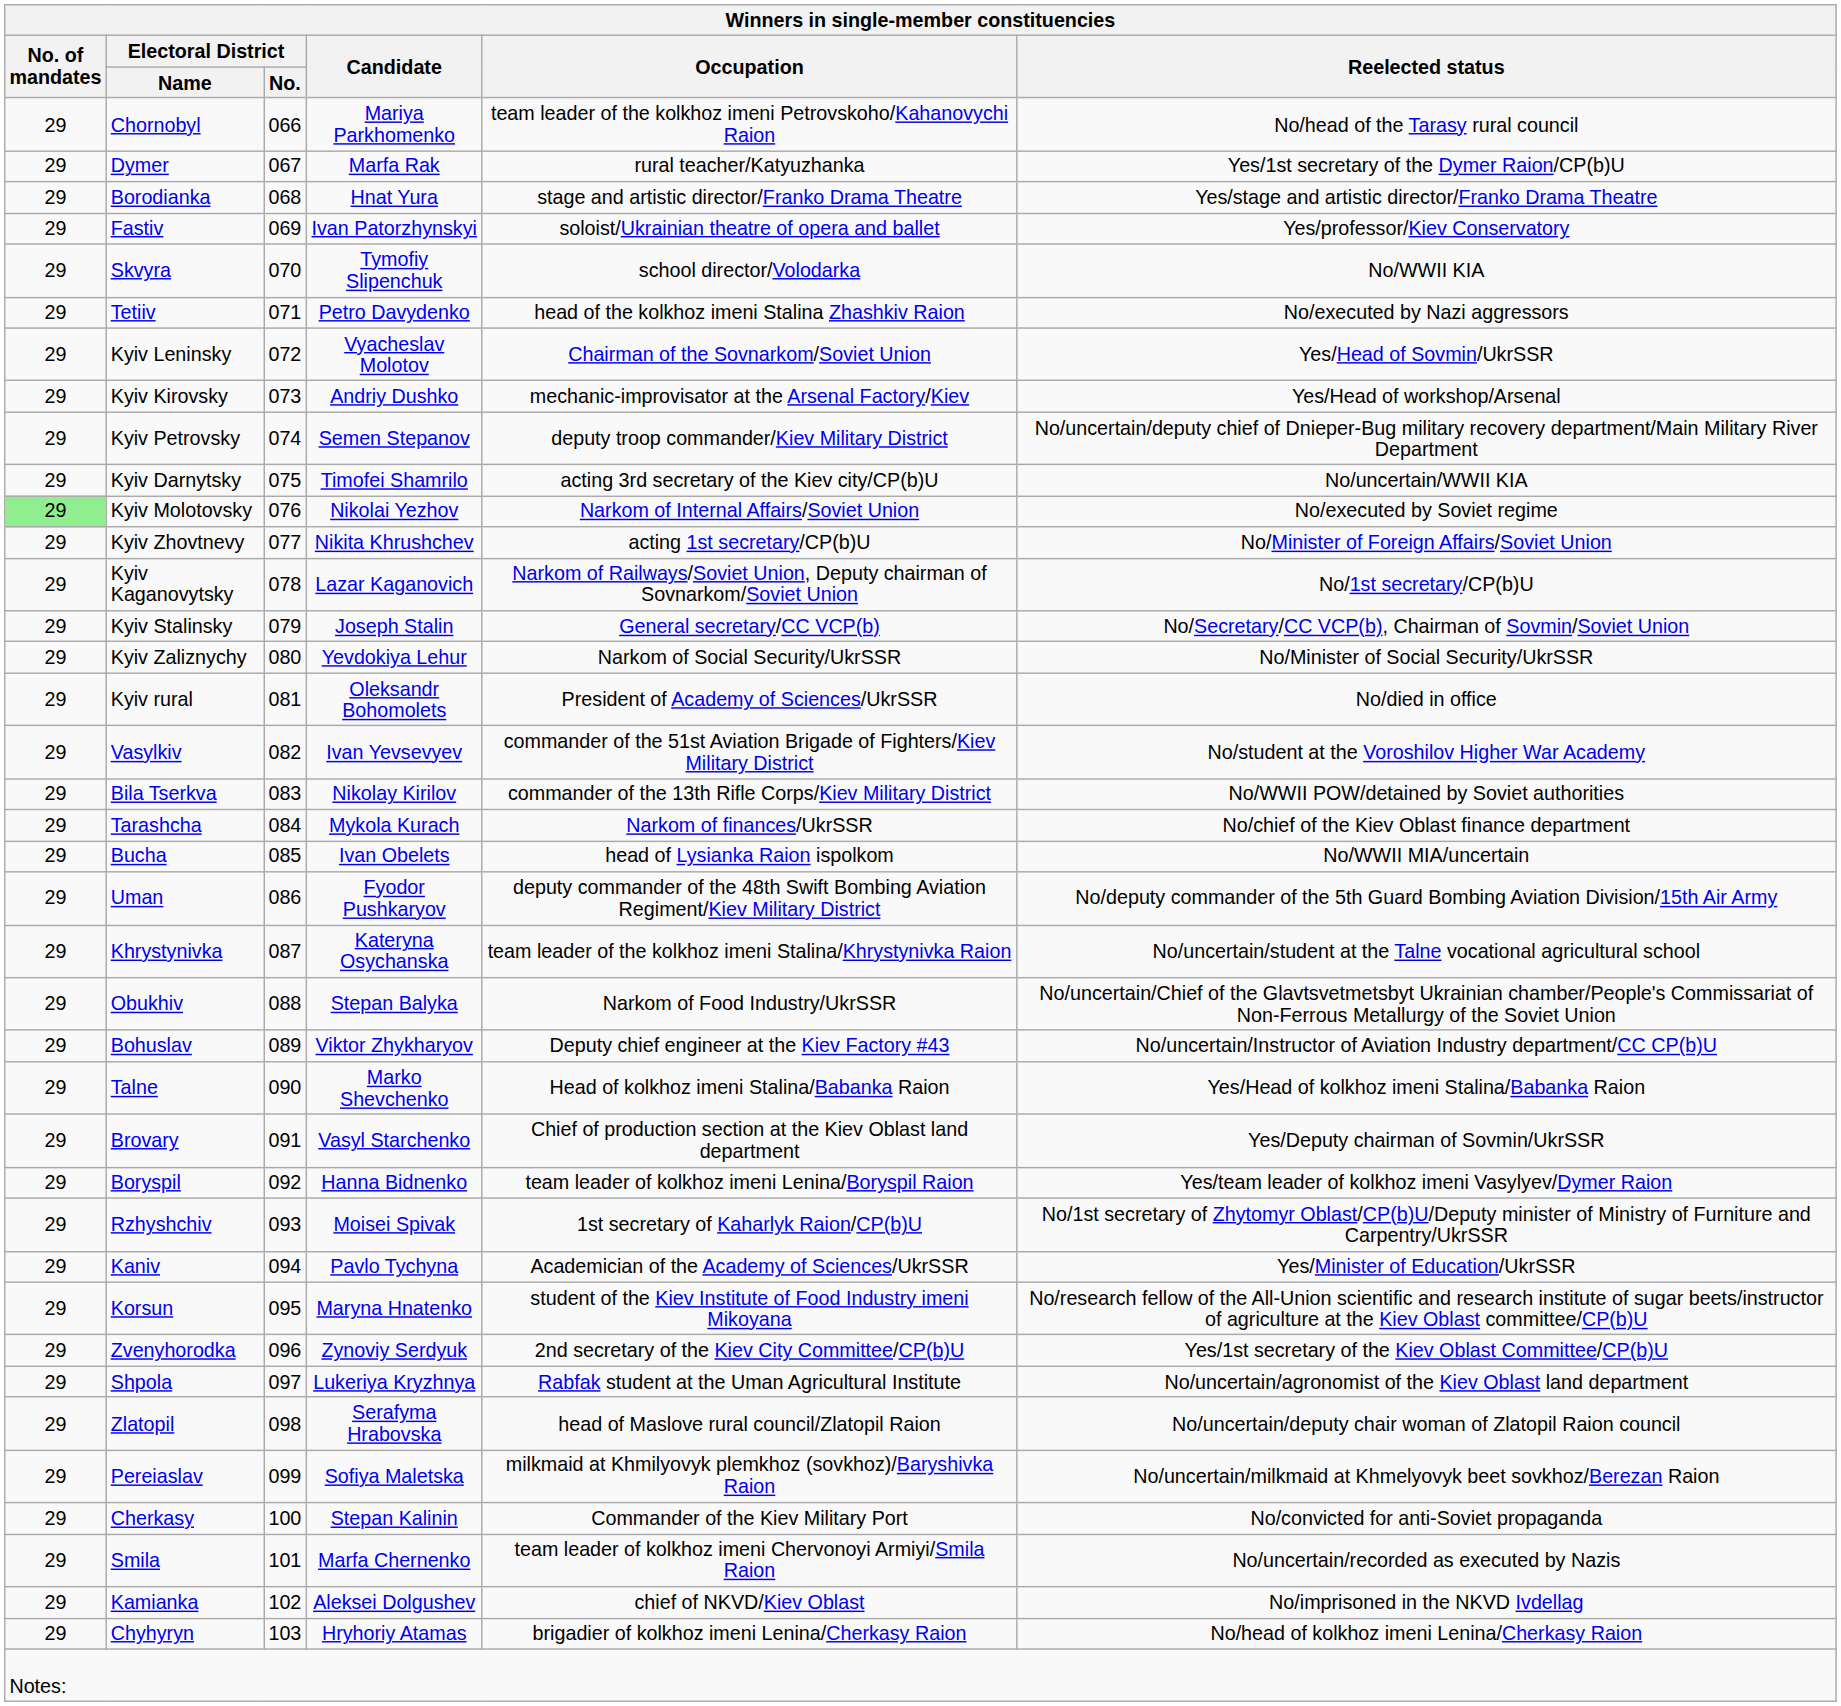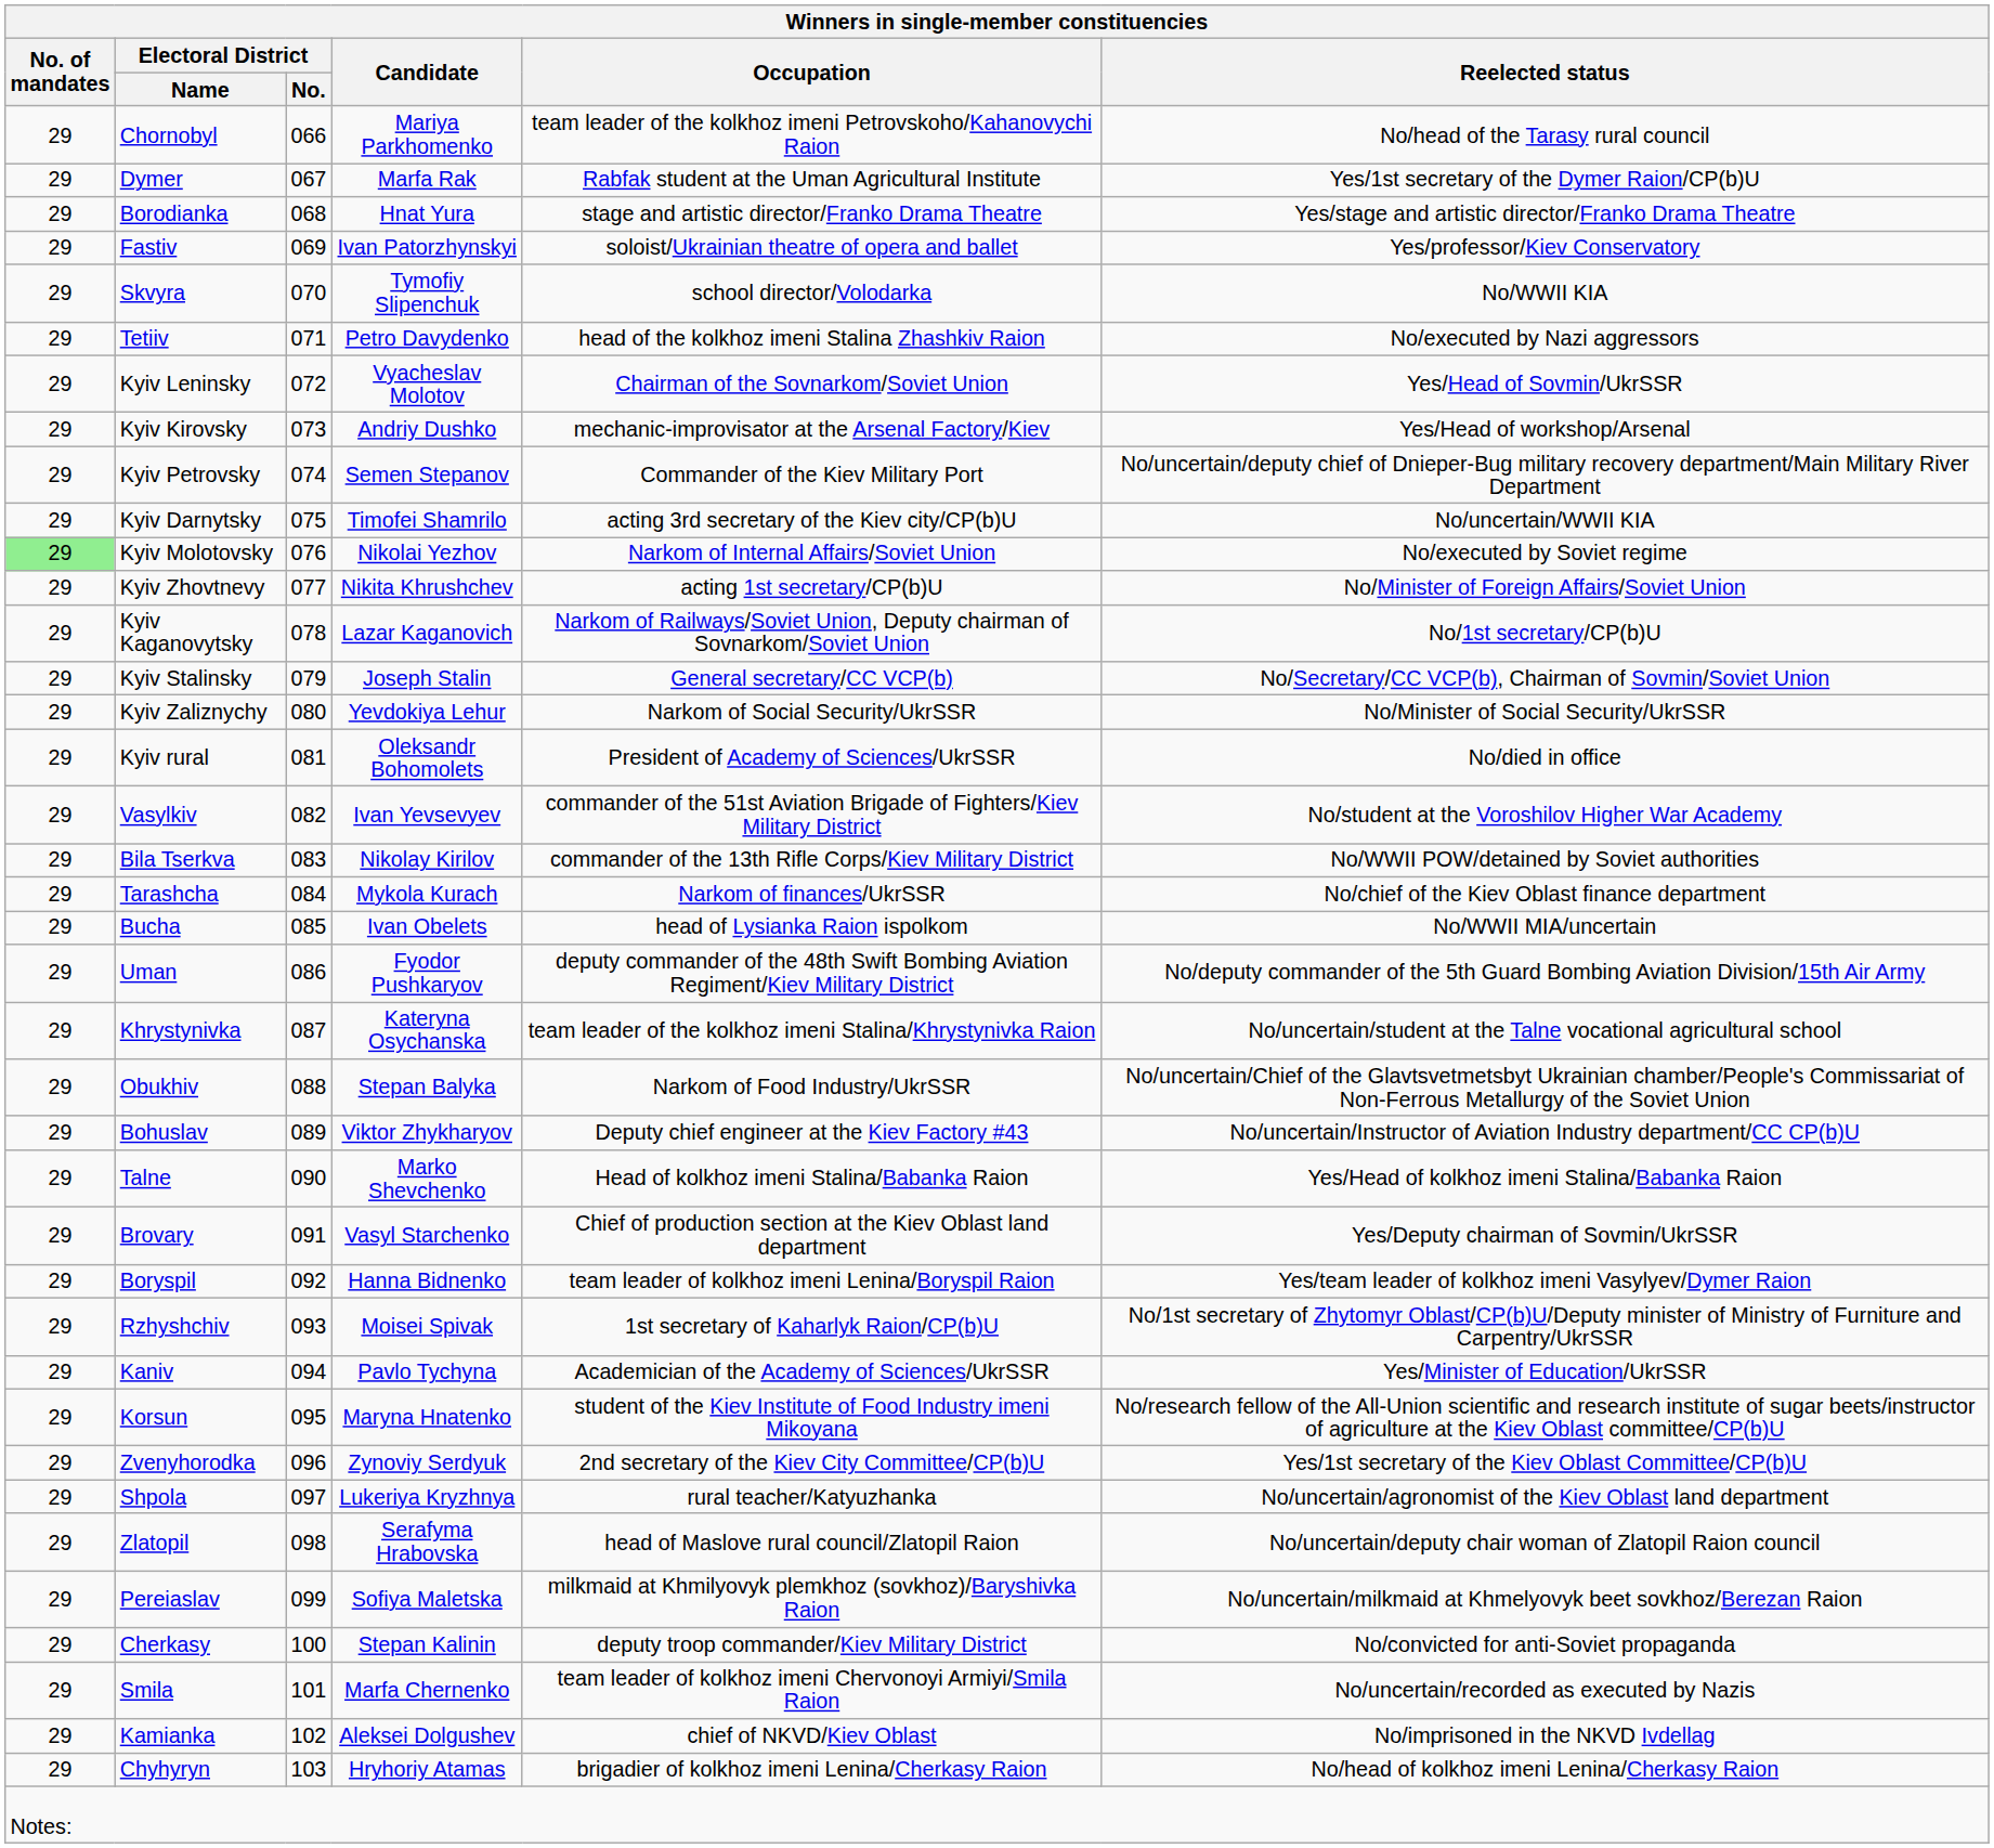Dymer | Winners in single-member constituencies / Occupation: rural teacher/Katyuzhanka -> Rabfak student at the Uman Agricultural Institute
Kyiv Petrovsky | Winners in single-member constituencies / Occupation: deputy troop commander/Kiev Military District -> Commander of the Kiev Military Port
Shpola | Winners in single-member constituencies / Occupation: Rabfak student at the Uman Agricultural Institute -> rural teacher/Katyuzhanka
Cherkasy | Winners in single-member constituencies / Occupation: Commander of the Kiev Military Port -> deputy troop commander/Kiev Military District
